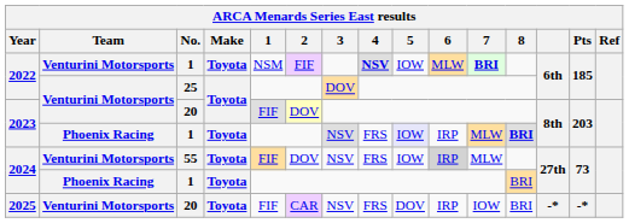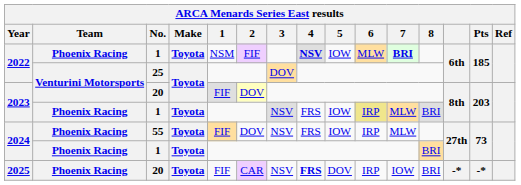2022 / 1 | Team: Venturini Motorsports -> Phoenix Racing
2023 / 1 | 5: lavender background -> no background
2023 / 1 | 6: no background -> khaki background
2023 / 1 | 8: bold -> normal
2024 / 55 | Team: Venturini Motorsports -> Phoenix Racing
2024 / 55 | 6: lightgrey background -> no background
2025 | Team: Venturini Motorsports -> Phoenix Racing
2025 | 4: normal -> bold
